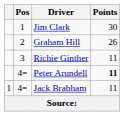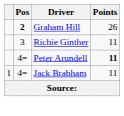- row: 1 | Jim Clark | 30
Graham Hill | Pos: normal -> bold
